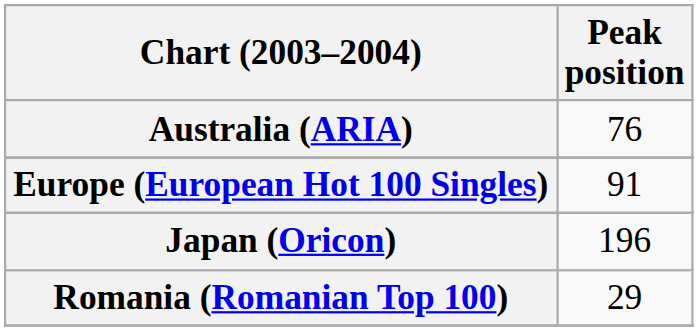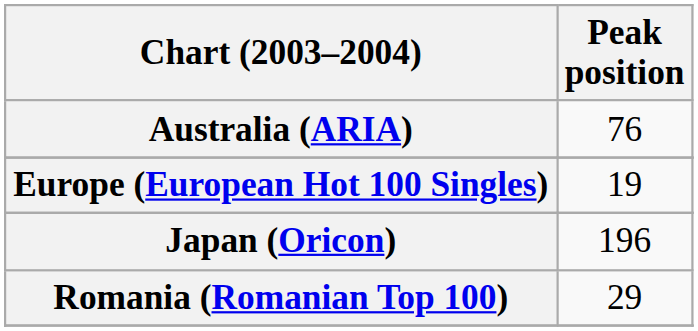Europe (European Hot 100 Singles) | Peak position: 91 -> 19
